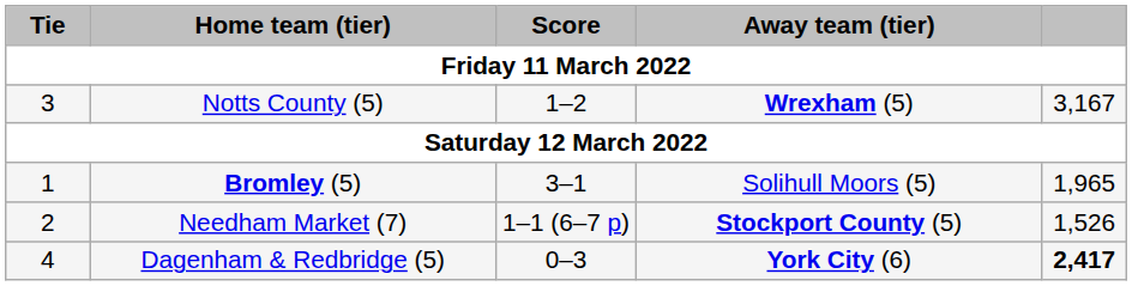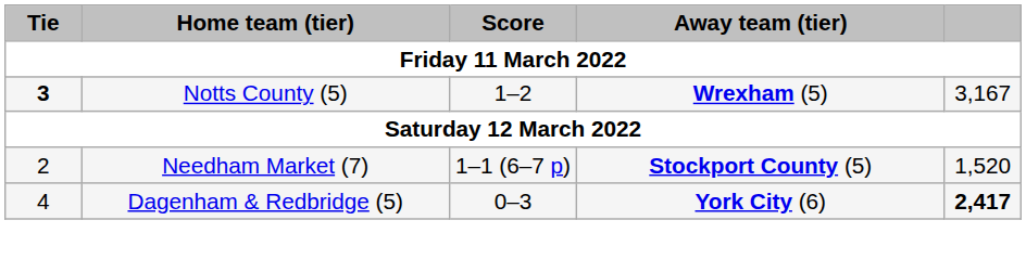Notts County (5) | Tie: normal -> bold
- row: 1 | Bromley (5) | 3–1 | Solihull Moors (5) | 1,965
Needham Market (7) | column 5: 1,526 -> 1,520
